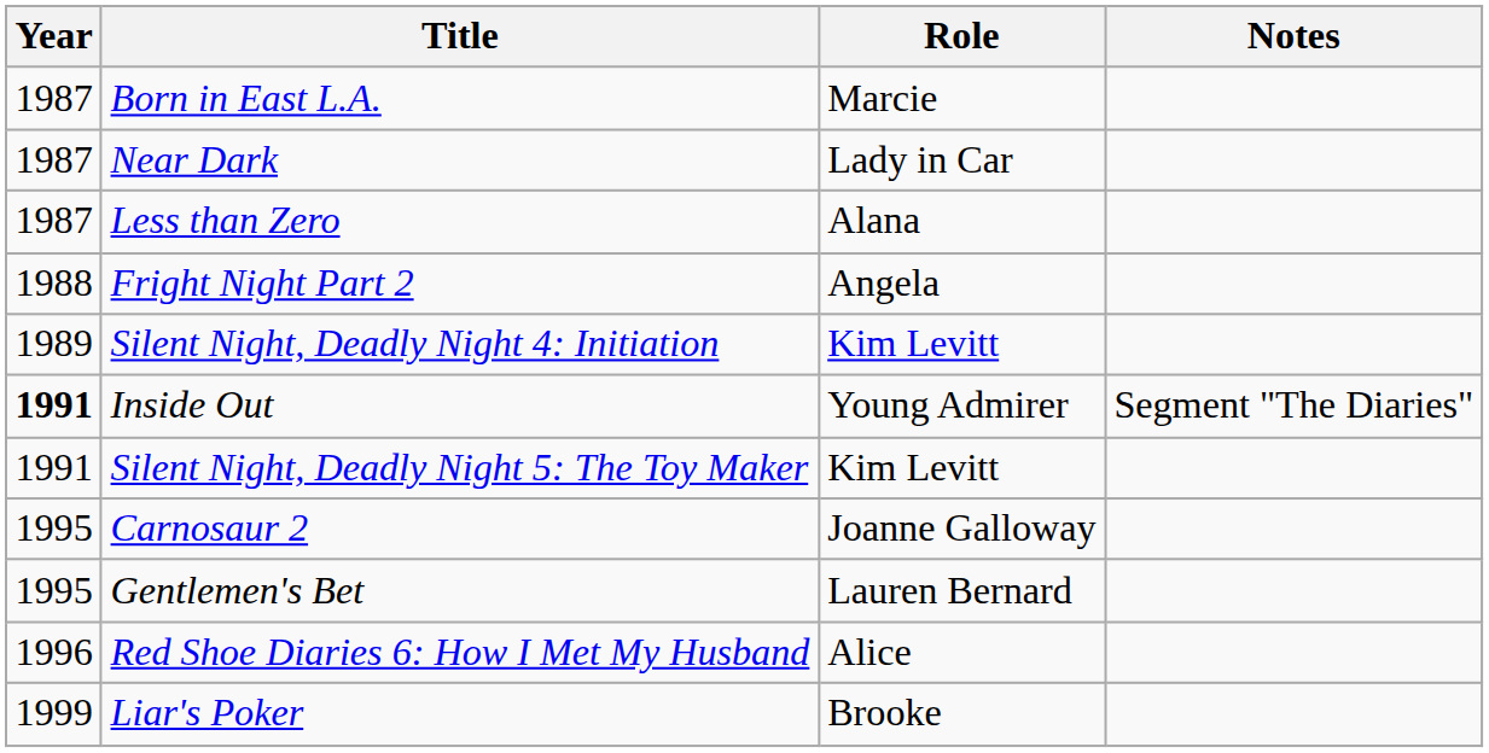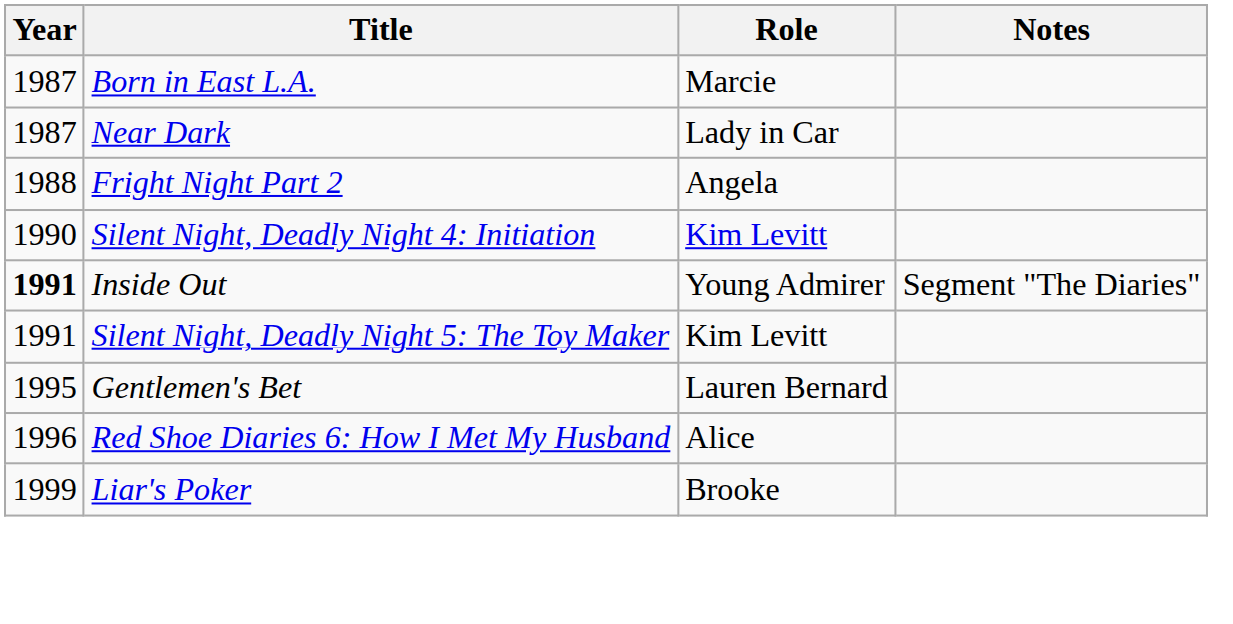- row: 1987 | Less than Zero | Alana
Silent Night, Deadly Night 4: Initiation | Year: 1989 -> 1990
- row: 1995 | Carnosaur 2 | Joanne Galloway
